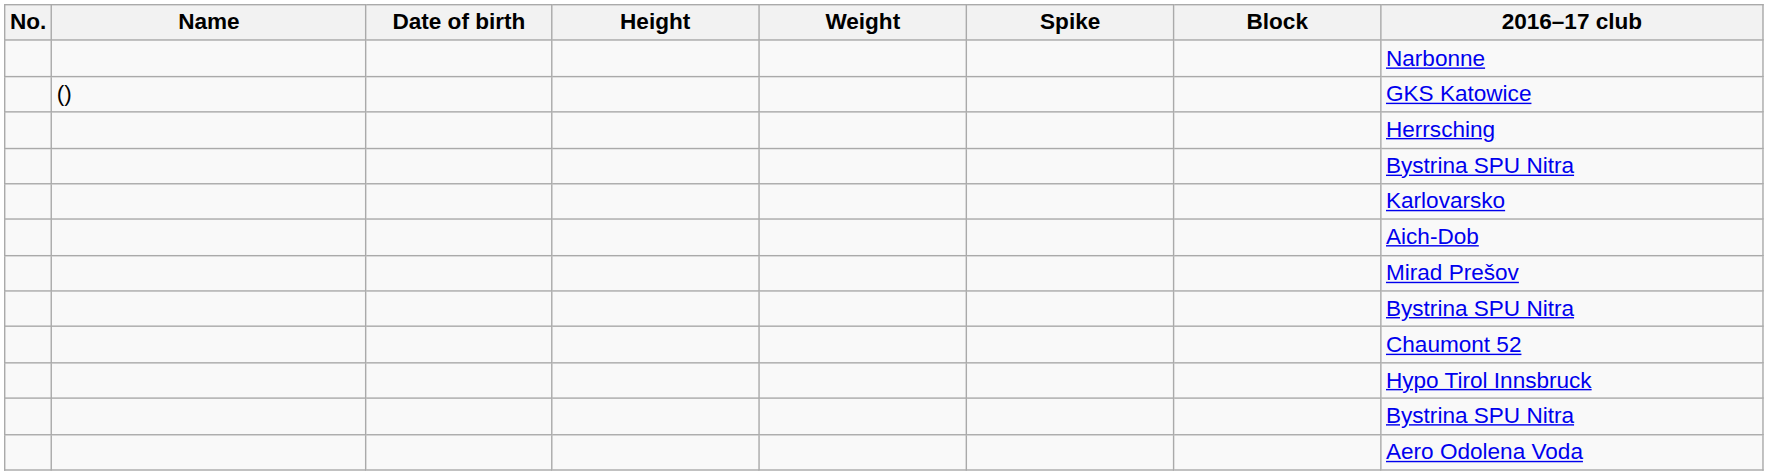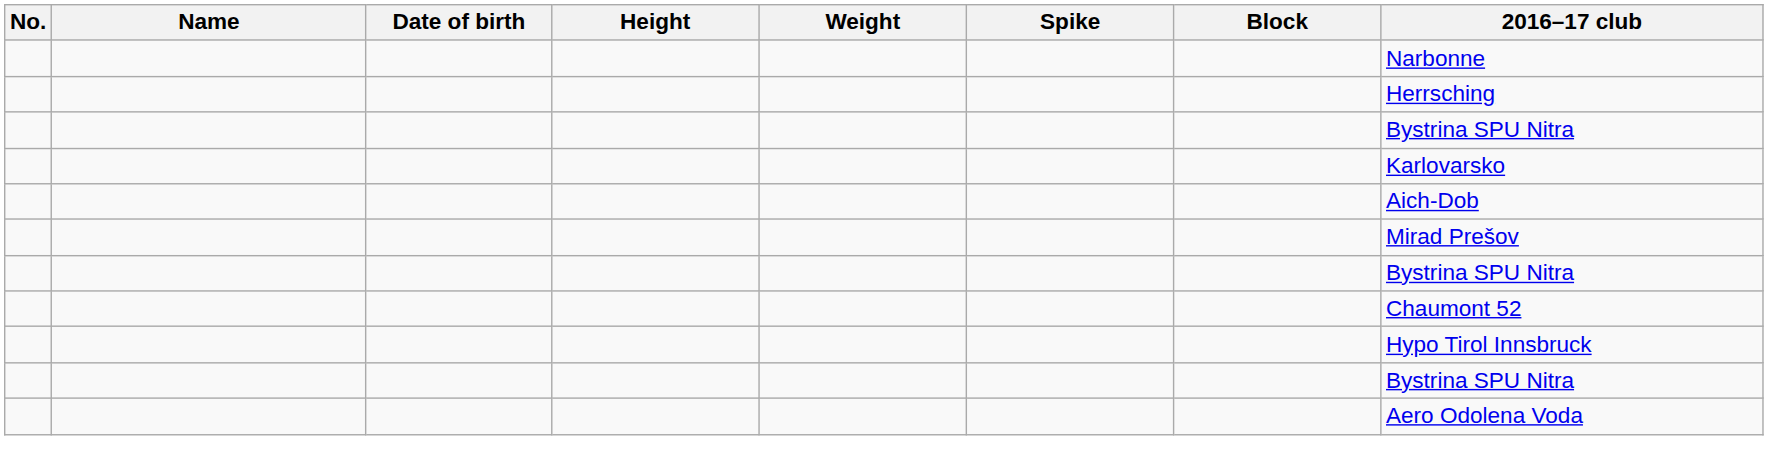- row: () | GKS Katowice
